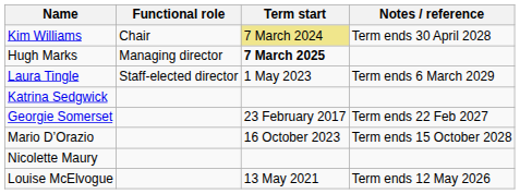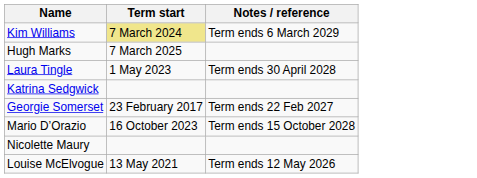- column: Functional role | Chair | Managing director | Staff-elected director
Kim Williams | Notes / reference: Term ends 30 April 2028 -> Term ends 6 March 2029
Hugh Marks | Term start: bold -> normal
Laura Tingle | Notes / reference: Term ends 6 March 2029 -> Term ends 30 April 2028
